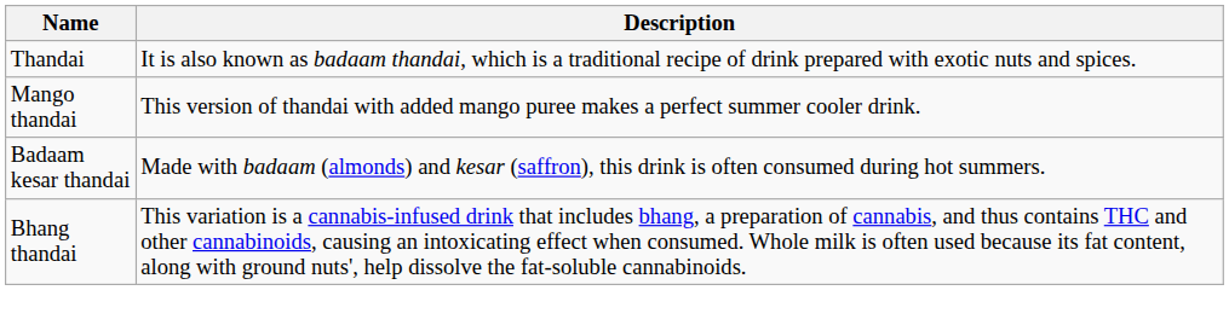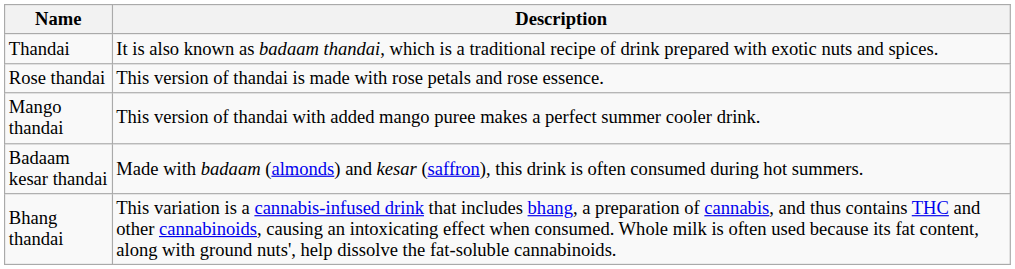+ row: Rose thandai | This version of thandai is made with rose petals and rose essence.
